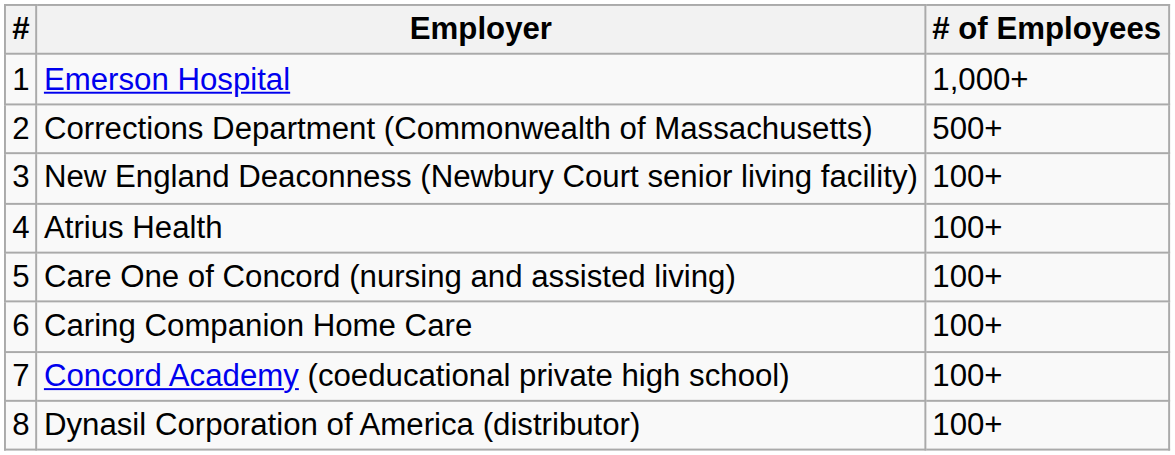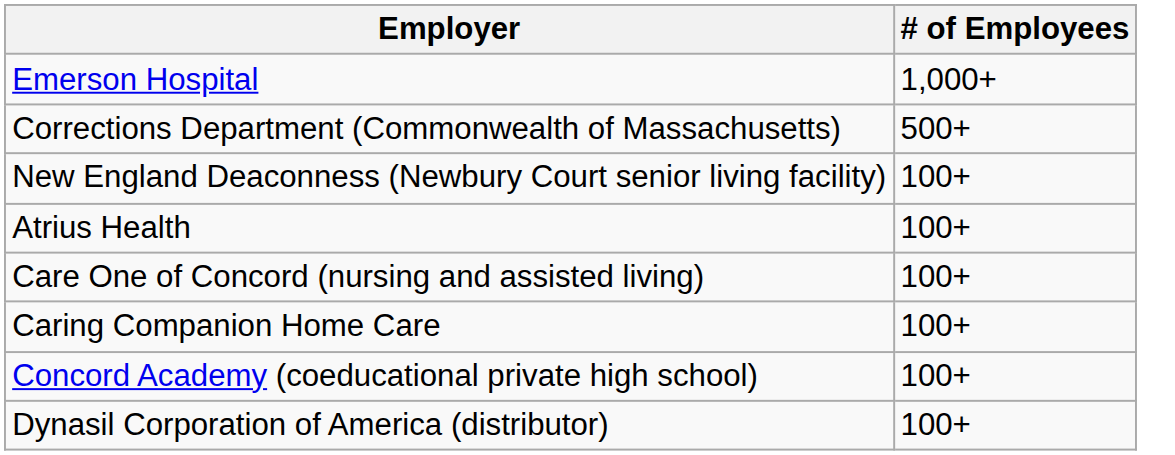- column: # | 1 | 2 | 3 | 4 | 5 | 6 | 7 | 8
